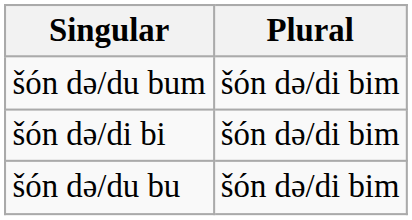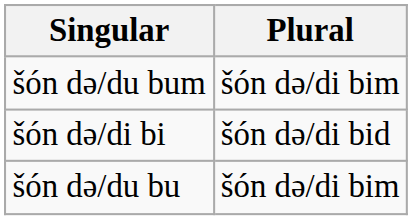šón də/di bi | Plural: šón də/di bim -> šón də/di bid
